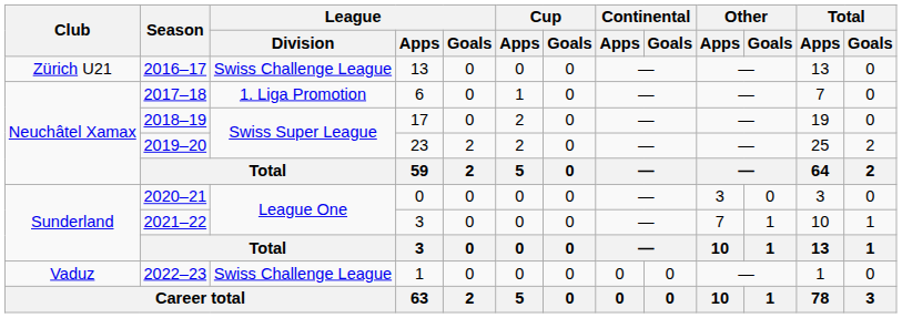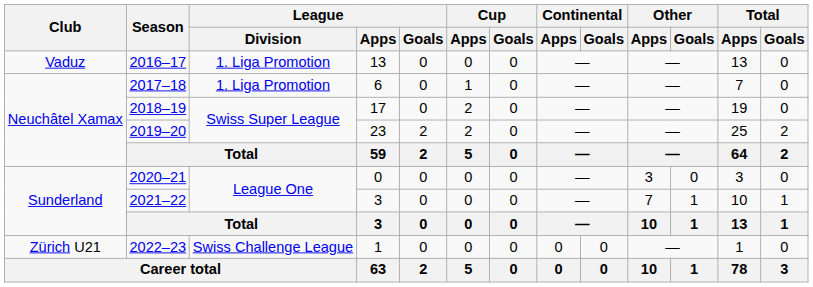2016–17 | Club: Zürich U21 -> Vaduz
2016–17 | League / Division: Swiss Challenge League -> 1. Liga Promotion
2022–23 | Club: Vaduz -> Zürich U21
